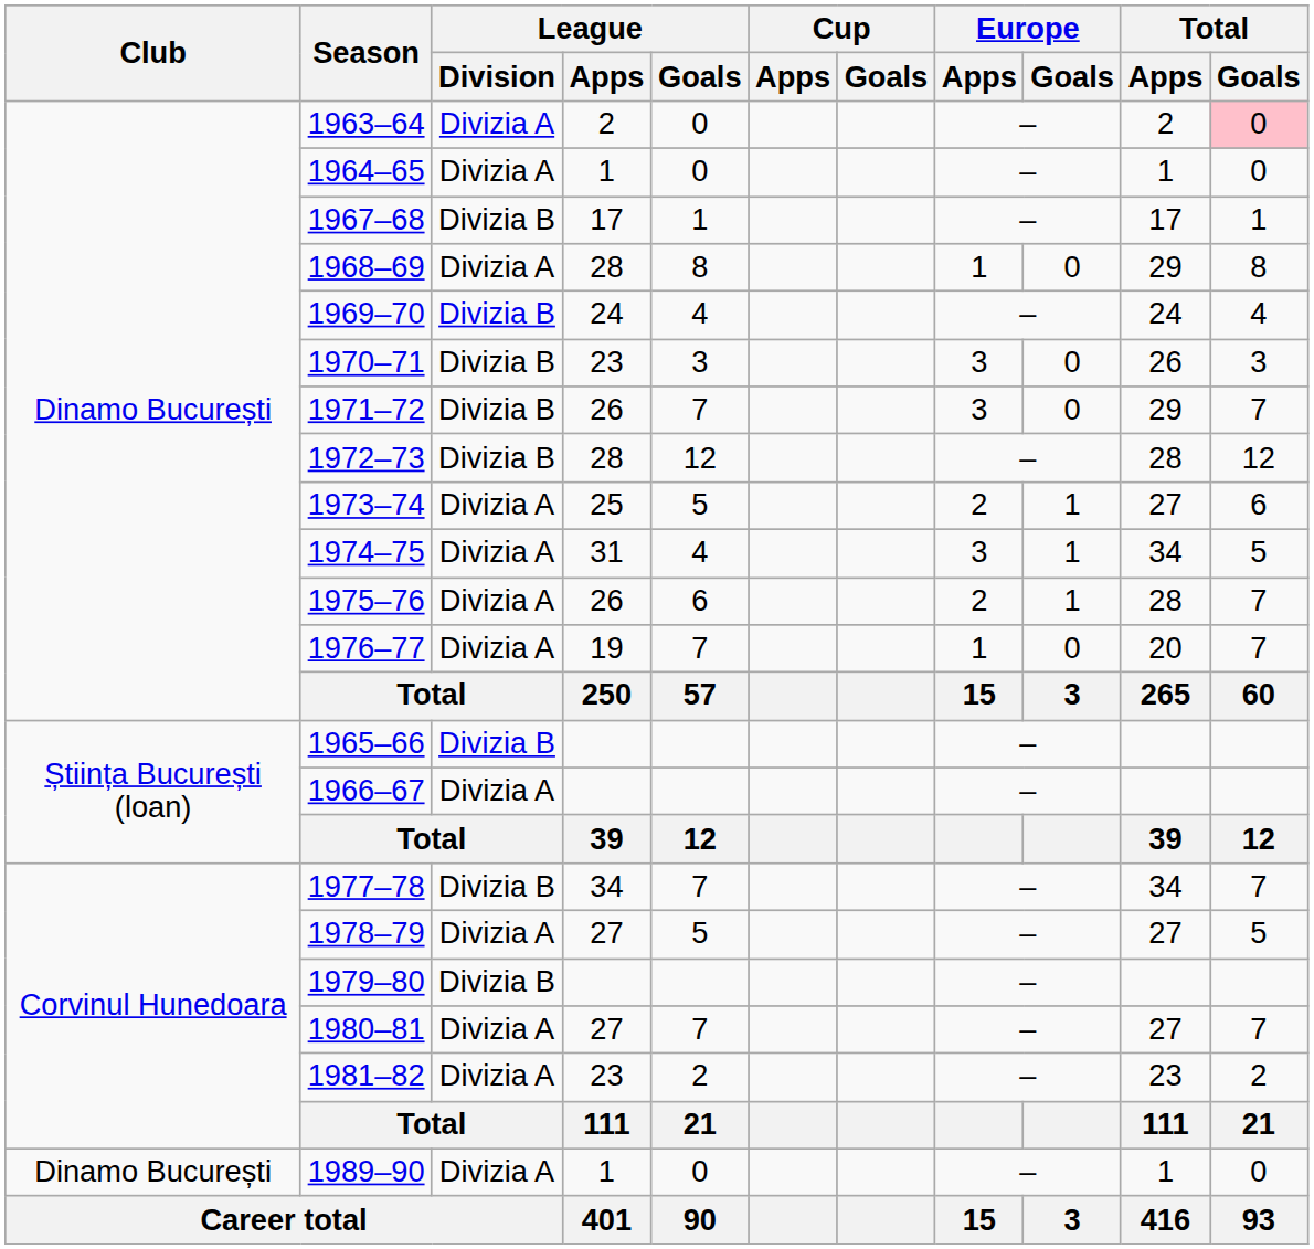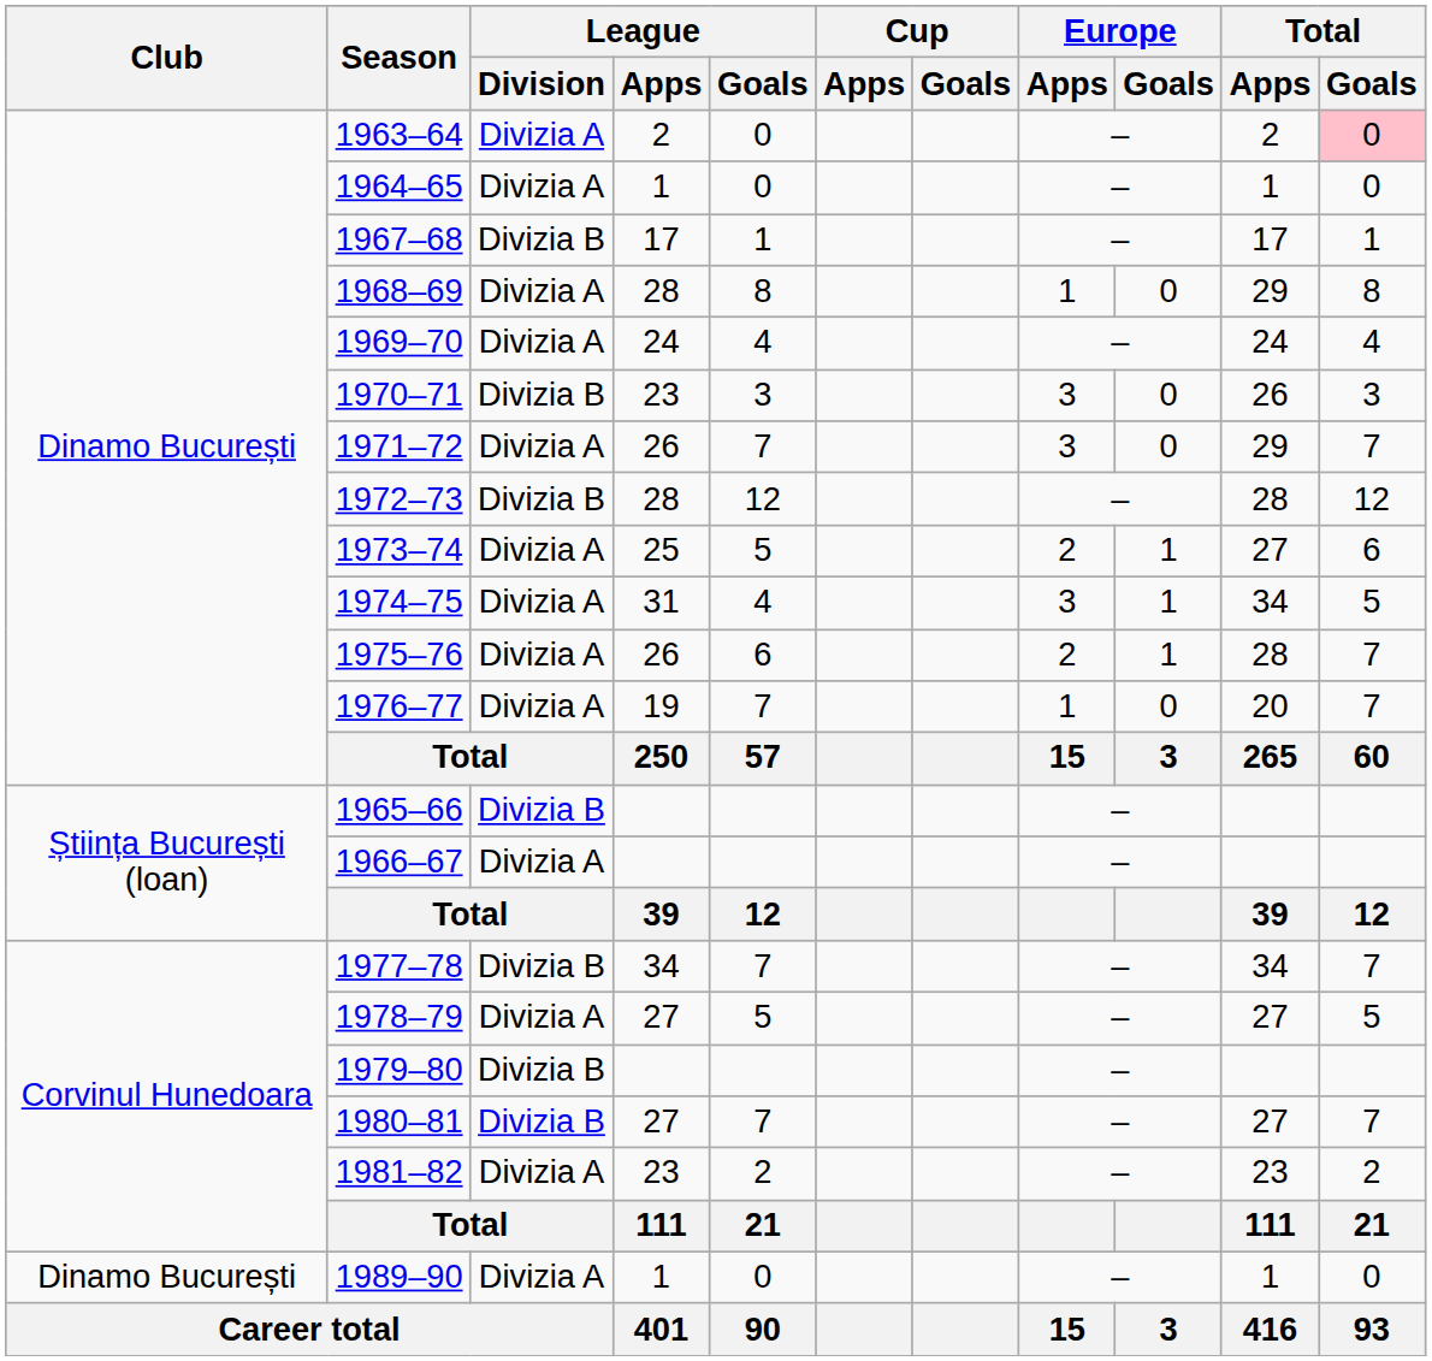1969–70 | League / Division: Divizia B -> Divizia A
1971–72 | League / Division: Divizia B -> Divizia A
1980–81 | League / Division: Divizia A -> Divizia B
